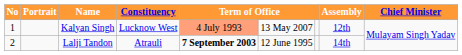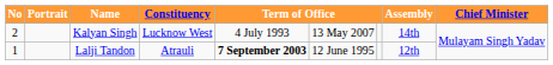Kalyan Singh | No: 1 -> 2
Kalyan Singh | column 5: lightsalmon background -> no background
Kalyan Singh | Assembly: 12th -> 14th
Lalji Tandon | No: 2 -> 1
Lalji Tandon | Assembly: 14th -> 12th
